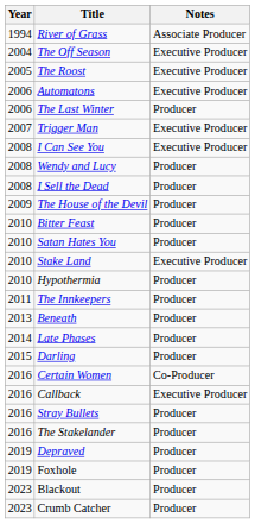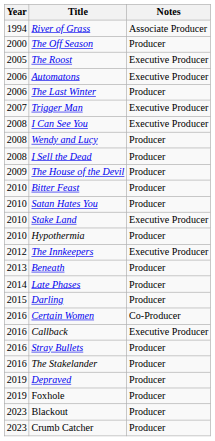The Off Season | Year: 2004 -> 2000
The Off Season | Notes: Executive Producer -> Producer
The Innkeepers | Year: 2011 -> 2012
The Innkeepers | Notes: Producer -> Executive Producer
